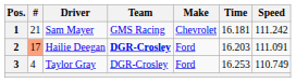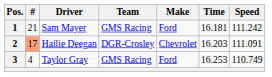1 | Make: Chevrolet -> Ford
2 | Team: bold -> normal
2 | Make: Ford -> Chevrolet
3 | Team: DGR-Crosley -> GMS Racing
